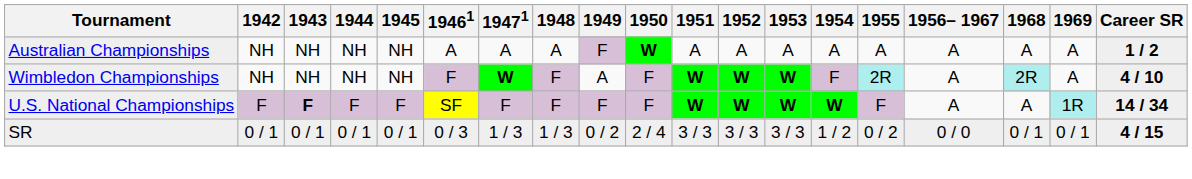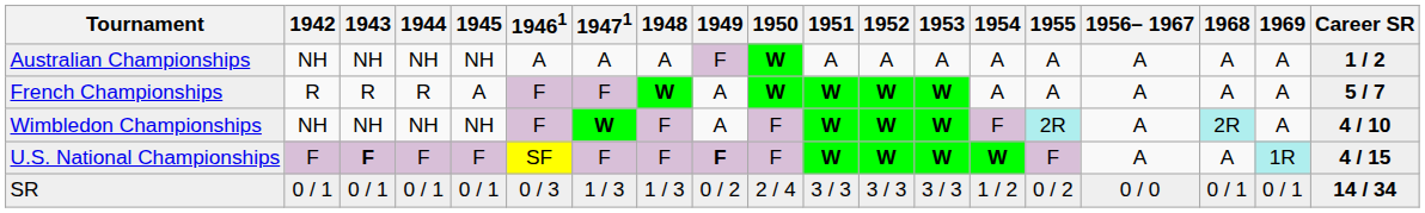+ row: French Championships | R | R | R | A | F | F | W | A | W | W | W | W | A | A | A | A | A | 5 / 7
U.S. National Championships | 1949: normal -> bold
U.S. National Championships | Career SR: 14 / 34 -> 4 / 15
SR | Career SR: 4 / 15 -> 14 / 34
